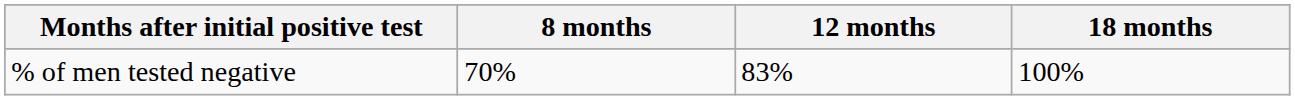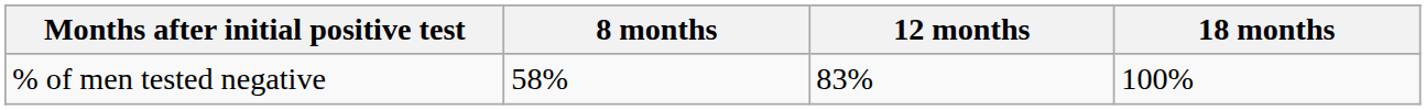% of men tested negative | 8 months: 70% -> 58%
